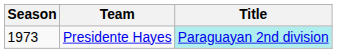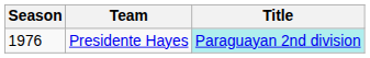Presidente Hayes | Season: 1973 -> 1976
